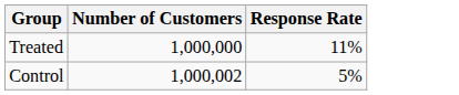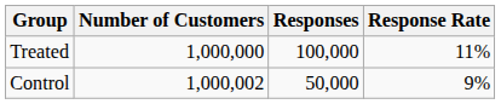+ column: Responses | 100,000 | 50,000
Control | Response Rate: 5% -> 9%
